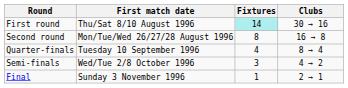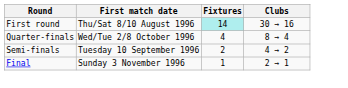- row: Second round | Mon/Tue/Wed 26/27/28 August 1996 | 8 | 16 → 8
Quarter-finals | First match date: Tuesday 10 September 1996 -> Wed/Tue 2/8 October 1996
Semi-finals | First match date: Wed/Tue 2/8 October 1996 -> Tuesday 10 September 1996
Semi-finals | Fixtures: 3 -> 2
